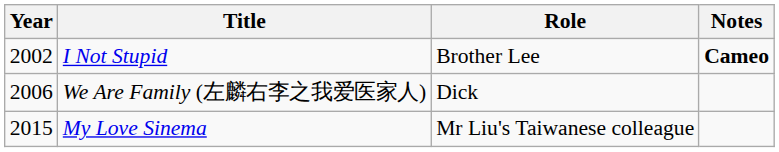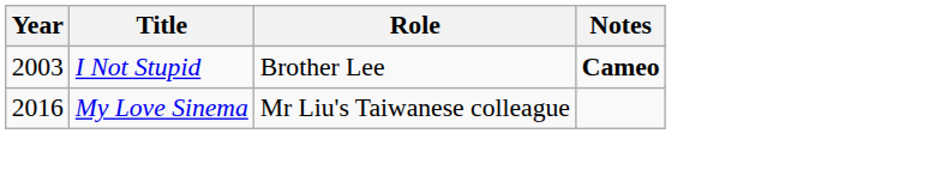I Not Stupid | Year: 2002 -> 2003
- row: 2006 | We Are Family (左麟右李之我爱医家人) | Dick
My Love Sinema | Year: 2015 -> 2016
